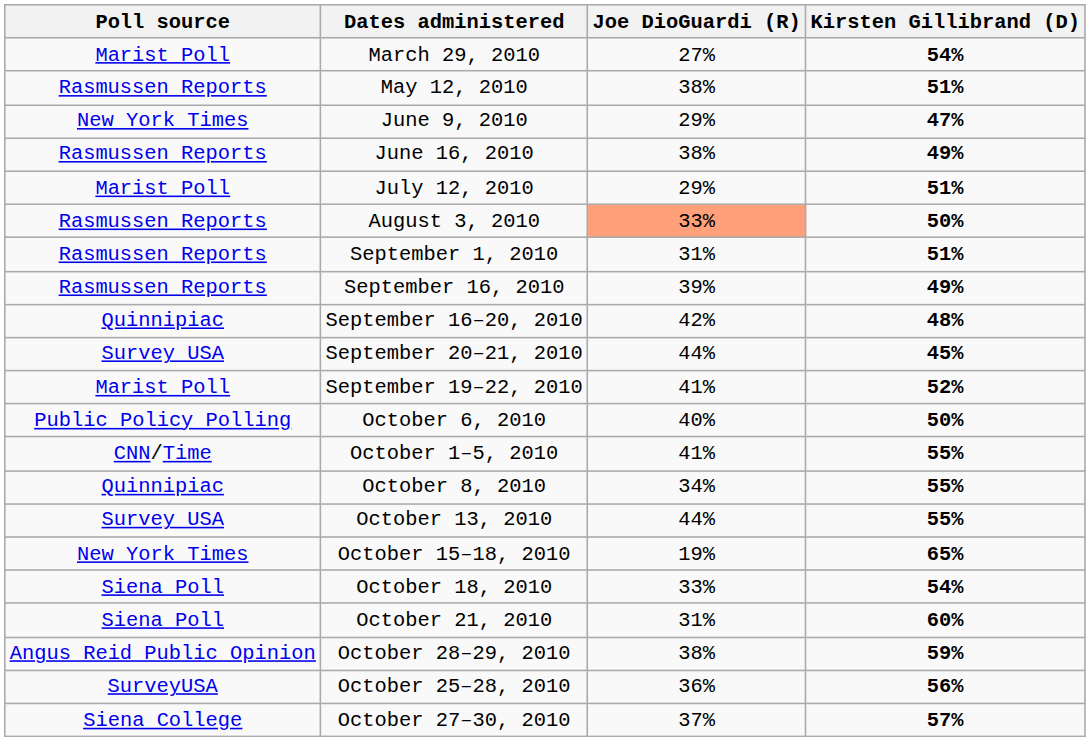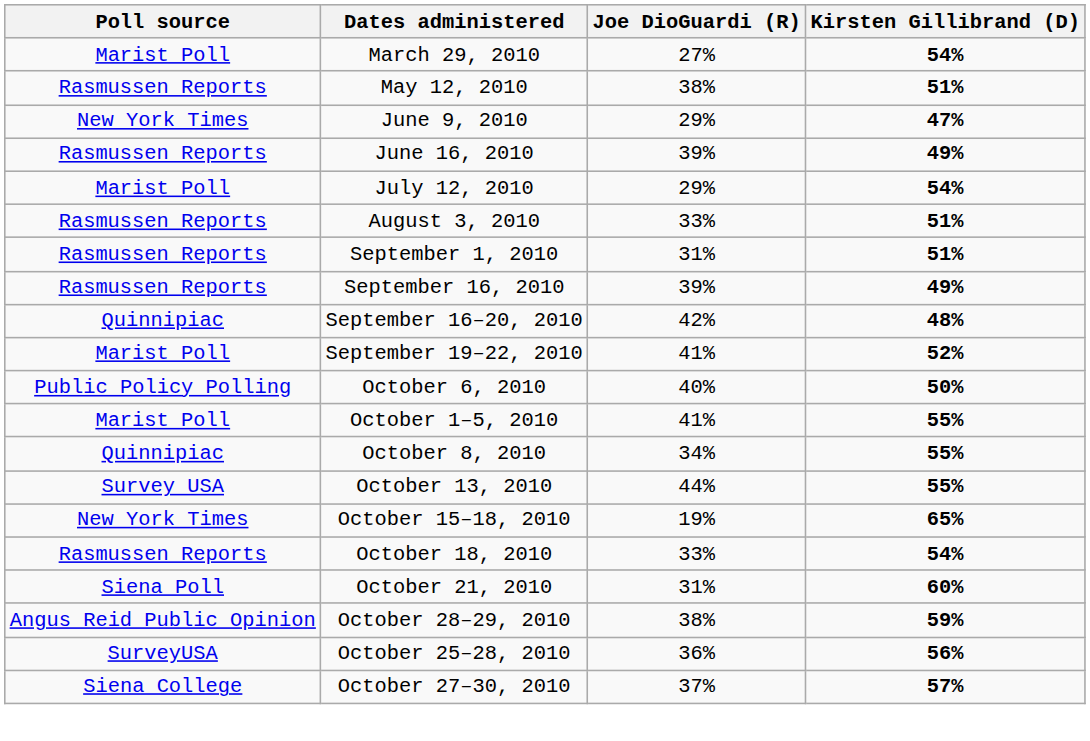June 16, 2010 | Joe DioGuardi (R): 38% -> 39%
July 12, 2010 | Kirsten Gillibrand (D): 51% -> 54%
August 3, 2010 | Joe DioGuardi (R): lightsalmon background -> no background
August 3, 2010 | Kirsten Gillibrand (D): 50% -> 51%
- row: Survey USA | September 20–21, 2010 | 44% | 45%
October 1–5, 2010 | Poll source: CNN/Time -> Marist Poll
October 18, 2010 | Poll source: Siena Poll -> Rasmussen Reports
